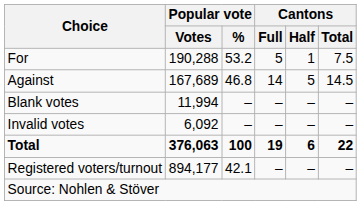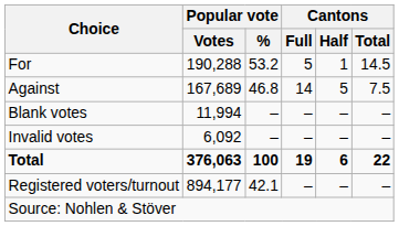For | Cantons / Total: 7.5 -> 14.5
Against | Cantons / Total: 14.5 -> 7.5
